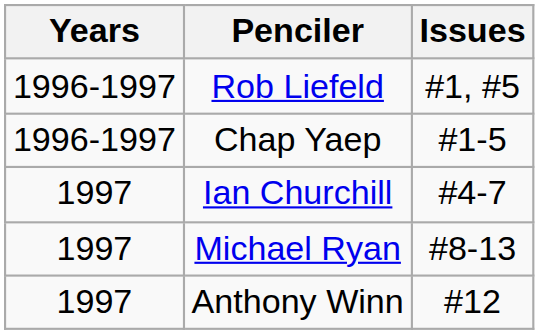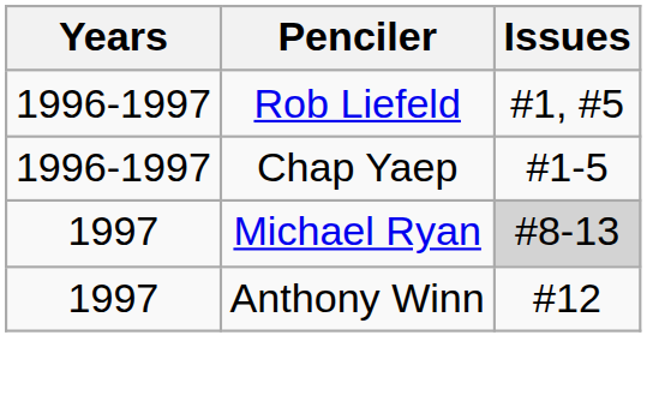- row: 1997 | Ian Churchill | #4-7
Michael Ryan | Issues: no background -> lightgrey background
